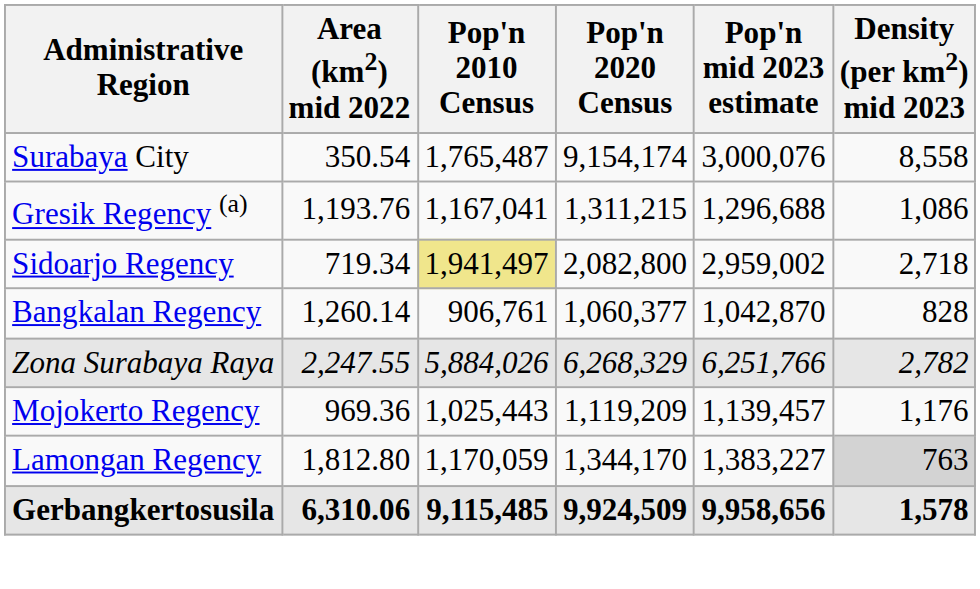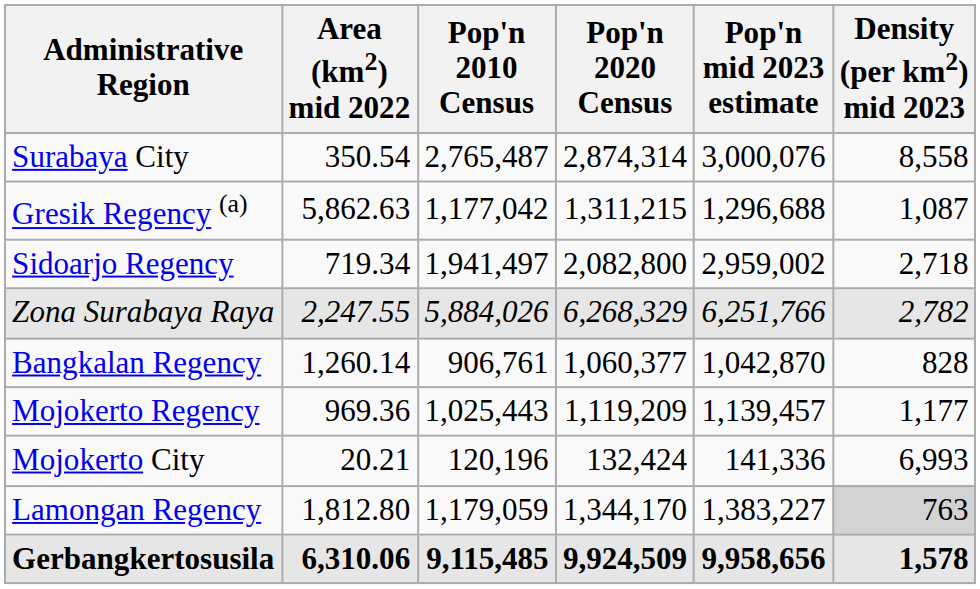Surabaya City | Pop'n 2010 Census: 1,765,487 -> 2,765,487
Surabaya City | Pop'n 2020 Census: 9,154,174 -> 2,874,314
Gresik Regency (a) | Area (km2) mid 2022: 1,193.76 -> 5,862.63
Gresik Regency (a) | Pop'n 2010 Census: 1,167,041 -> 1,177,042
Gresik Regency (a) | Density (per km2) mid 2023: 1,086 -> 1,087
Sidoarjo Regency | Pop'n 2010 Census: khaki background -> no background
rows swapped: Zona Surabaya Raya <-> Bangkalan Regency
Mojokerto Regency | Density (per km2) mid 2023: 1,176 -> 1,177
+ row: Mojokerto City | 20.21 | 120,196 | 132,424 | 141,336 | 6,993
Lamongan Regency | Pop'n 2010 Census: 1,170,059 -> 1,179,059
